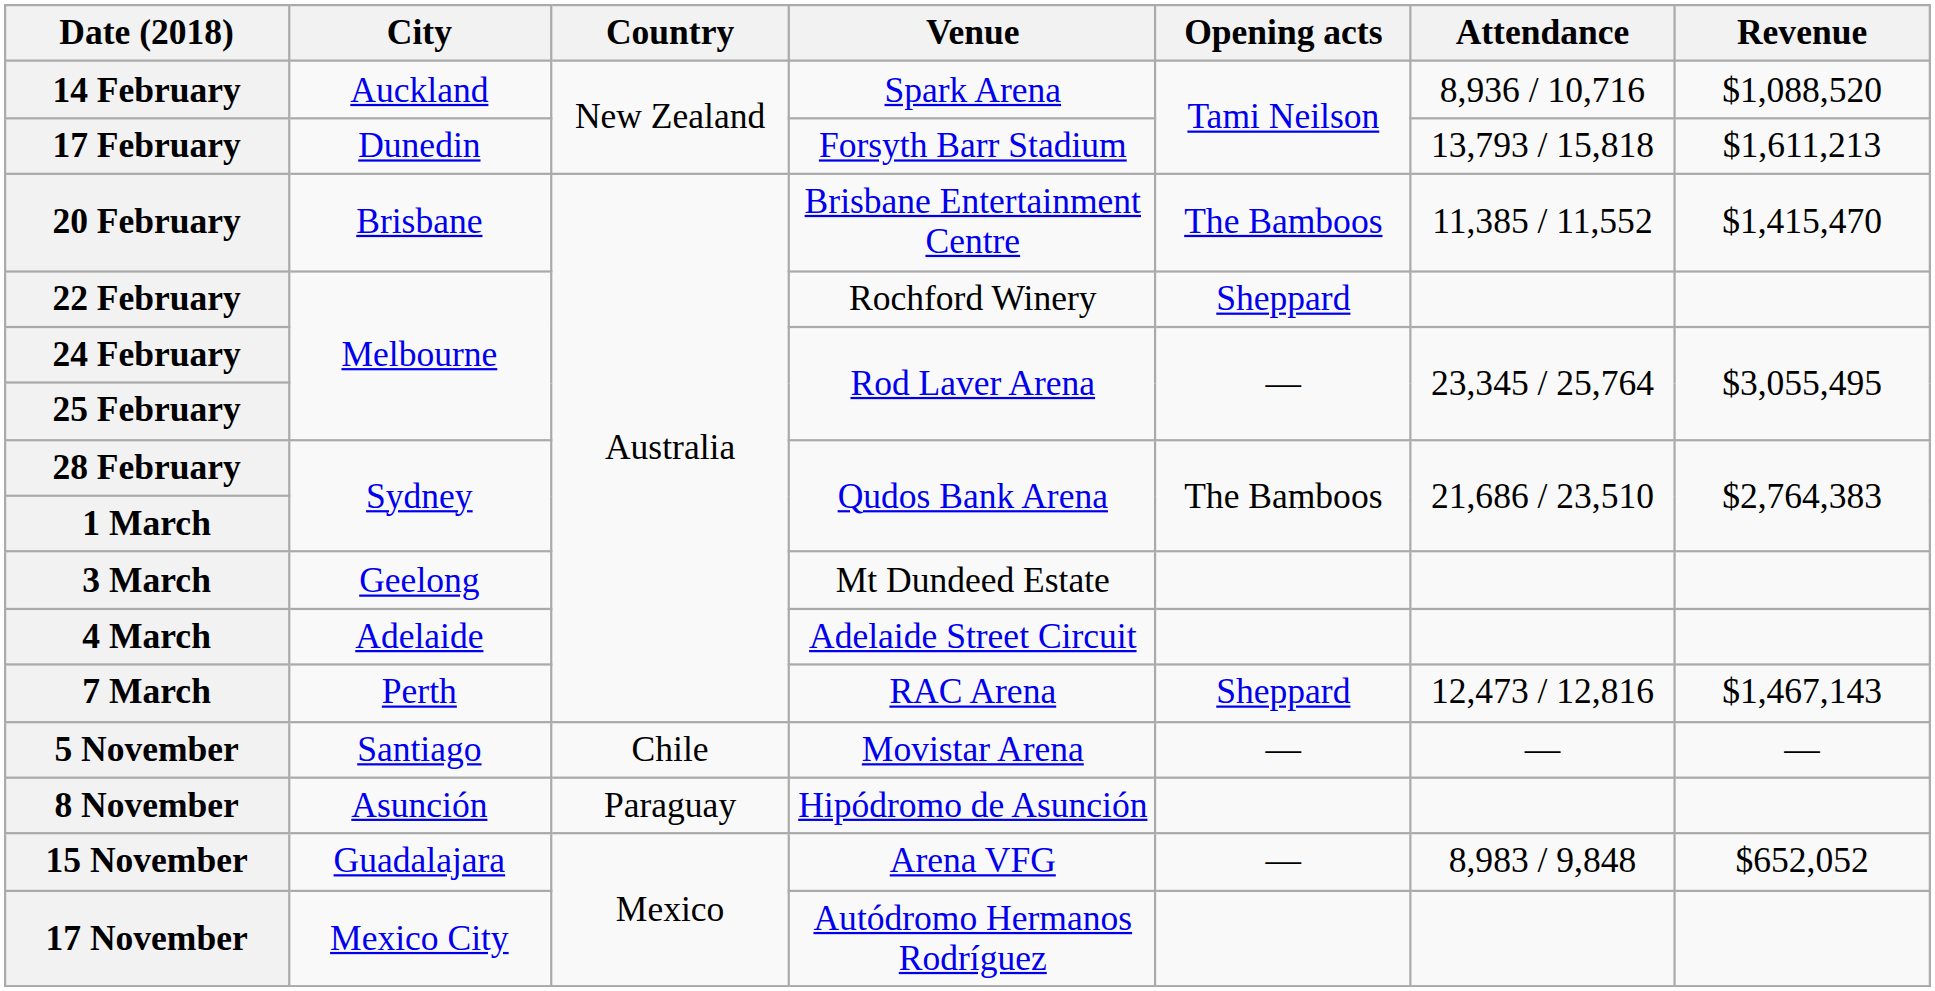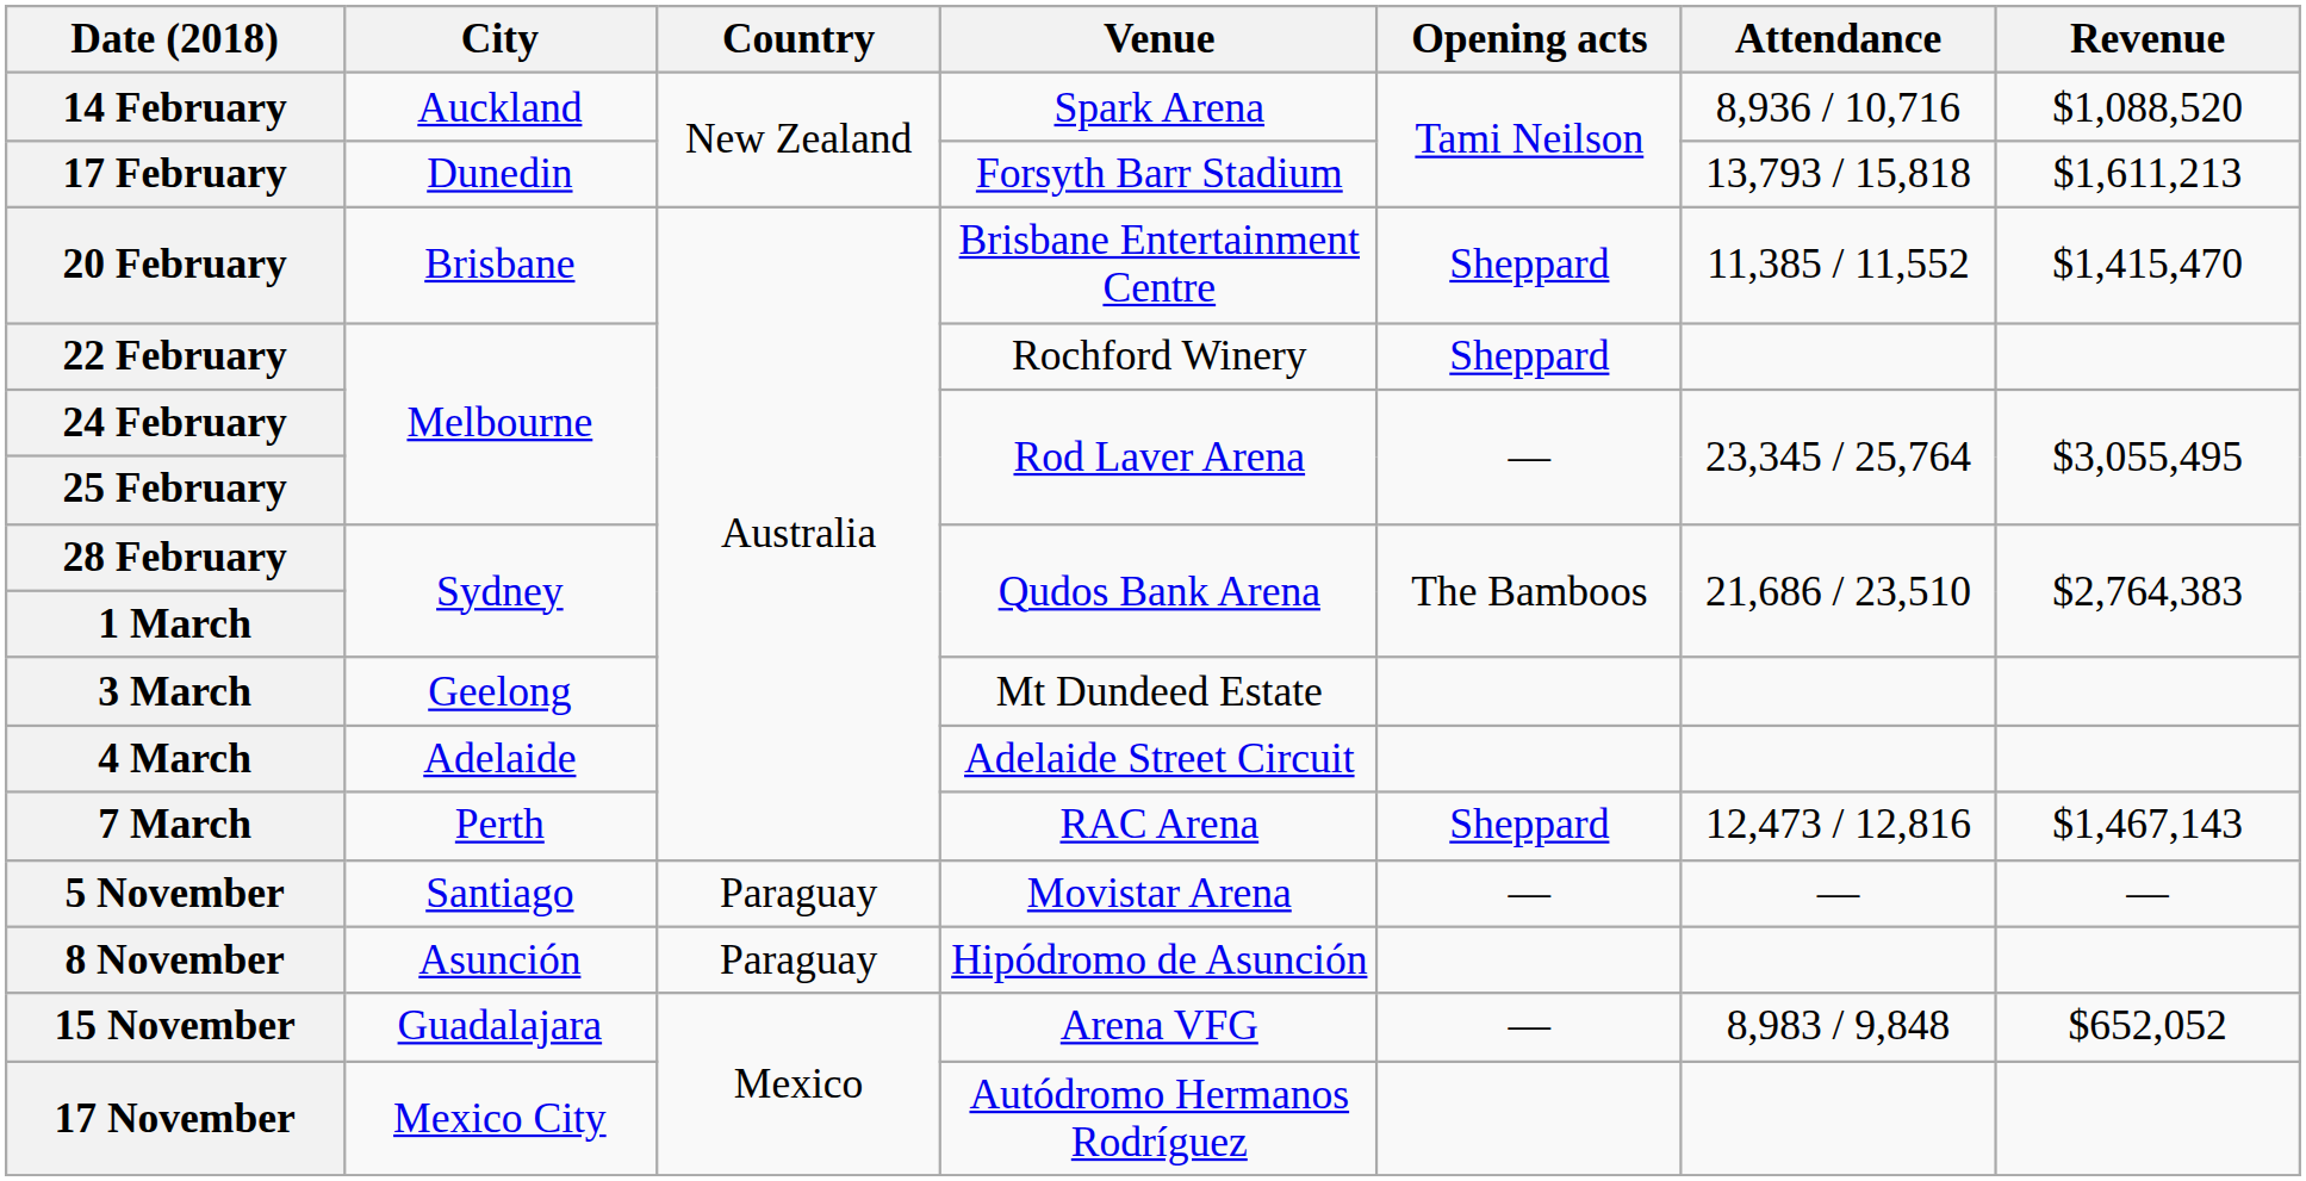20 February | Opening acts: The Bamboos -> Sheppard
5 November | Country: Chile -> Paraguay
